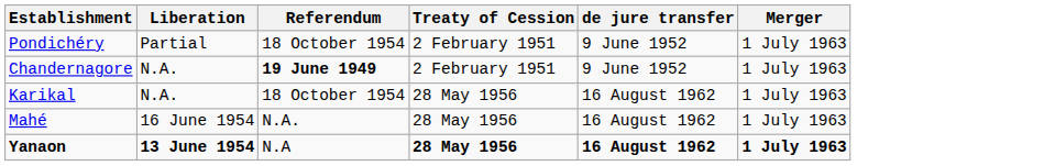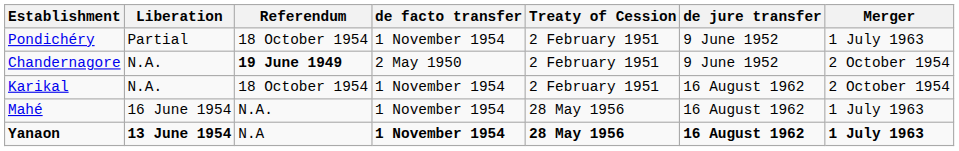+ column: de facto transfer | 1 November 1954 | 2 May 1950 | 1 November 1954 | 1 November 1954 | 1 November 1954
Chandernagore | Merger: 1 July 1963 -> 2 October 1954
Karikal | Treaty of Cession: 28 May 1956 -> 2 February 1951
Karikal | Merger: 1 July 1963 -> 2 October 1954
